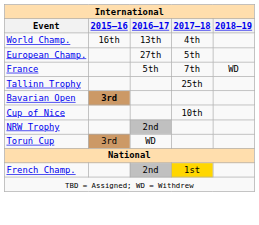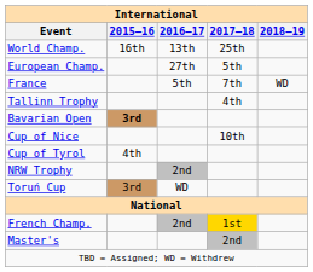World Champ. | 2017–18: 4th -> 25th
Tallinn Trophy | 2017–18: 25th -> 4th
+ row: Cup of Tyrol | 4th
+ row: Master's | 2nd
